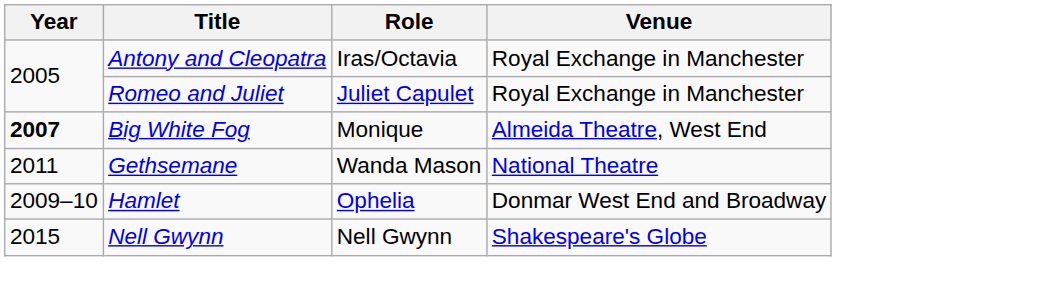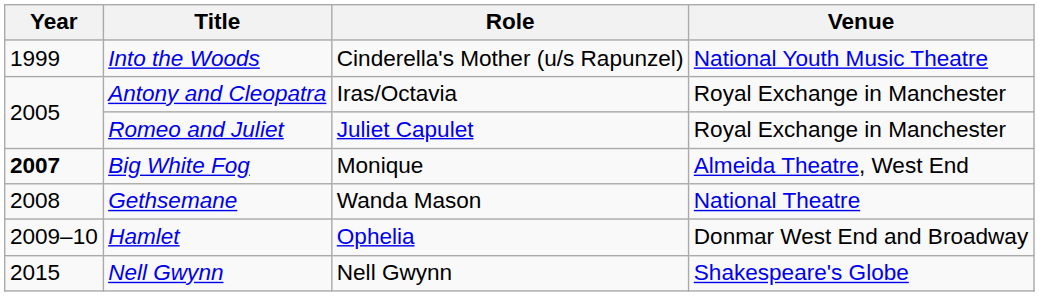+ row: 1999 | Into the Woods | Cinderella's Mother (u/s Rapunzel) | National Youth Music Theatre
Gethsemane | Year: 2011 -> 2008
